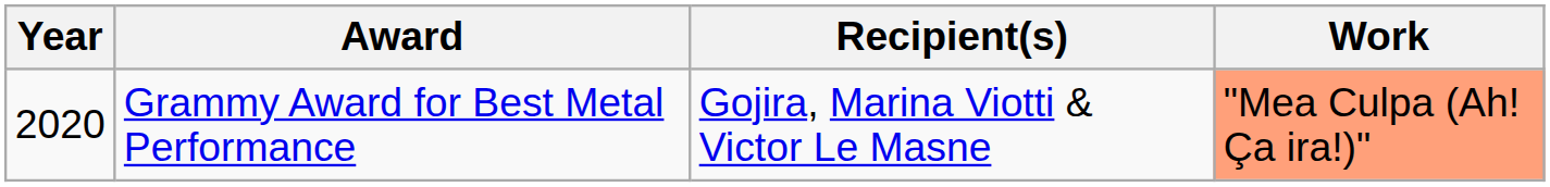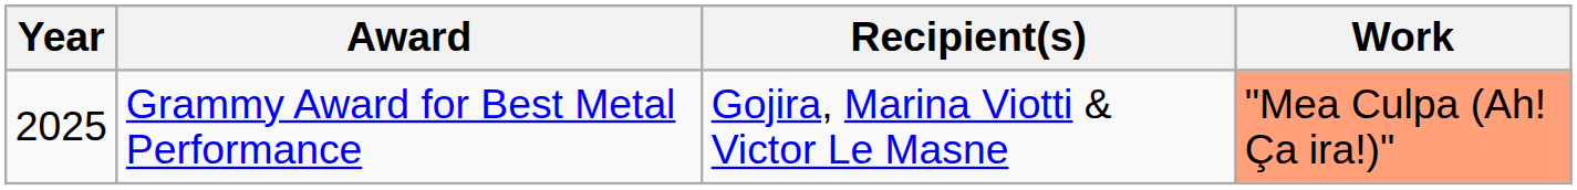Grammy Award for Best Metal Performance | Year: 2020 -> 2025
